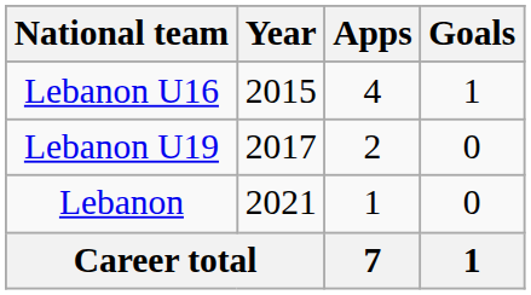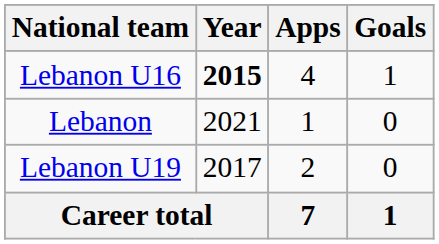Lebanon U16 | Year: normal -> bold
rows swapped: Lebanon U19 <-> Lebanon
